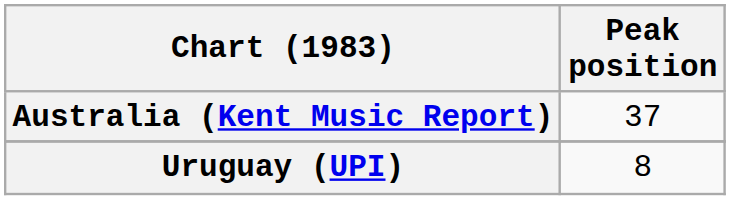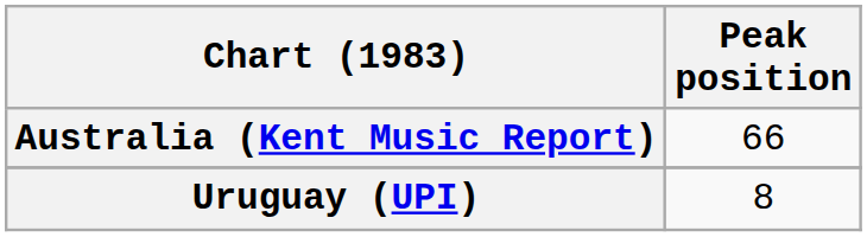Australia (Kent Music Report) | Peak position: 37 -> 66
